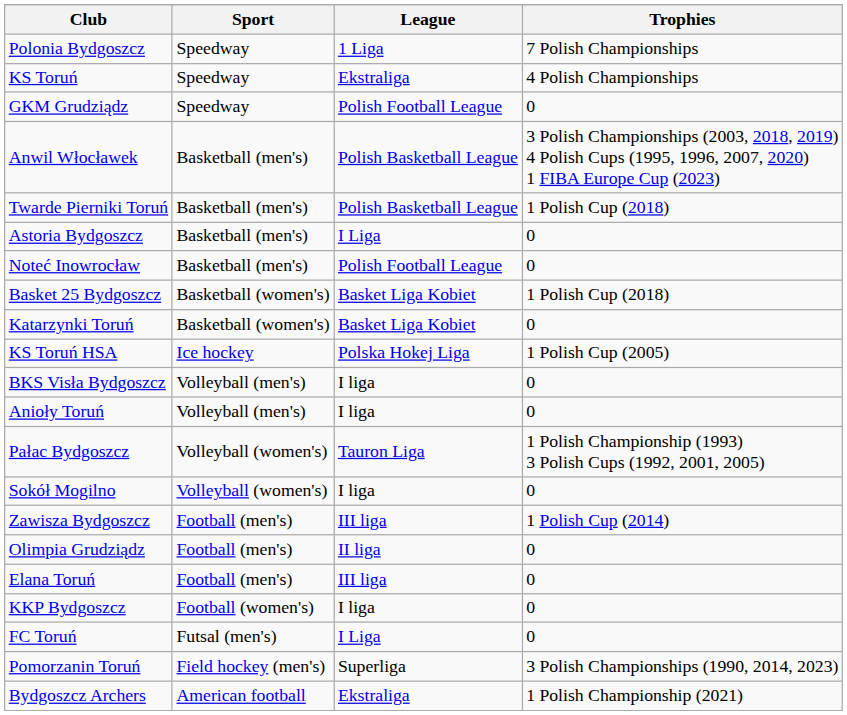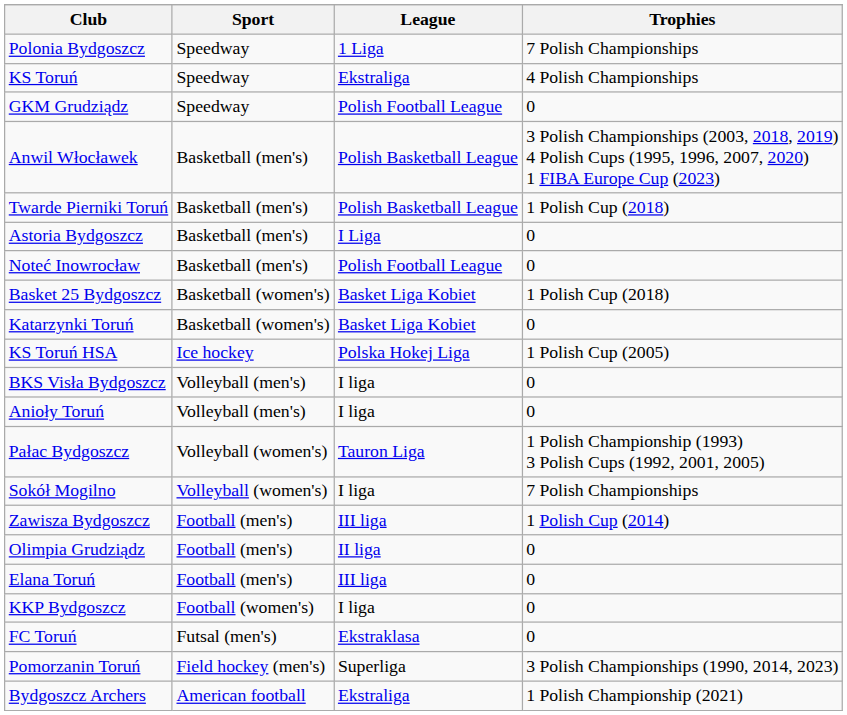Sokół Mogilno | Trophies: 0 -> 7 Polish Championships
FC Toruń | League: I Liga -> Ekstraklasa
